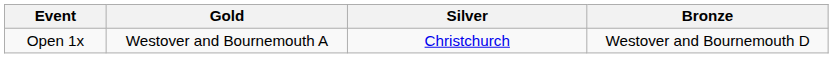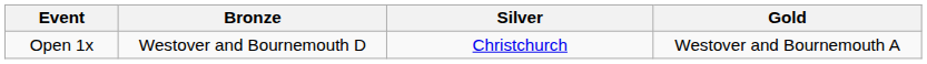columns swapped: Gold <-> Bronze
